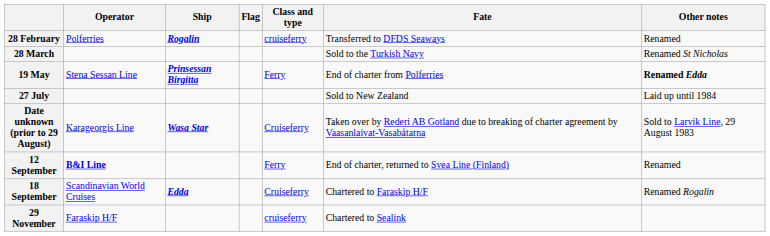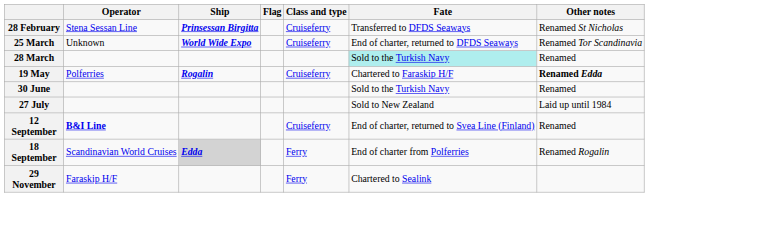28 February | Operator: Polferries -> Stena Sessan Line
28 February | Ship: Rogalin -> Prinsessan Birgitta
28 February | Class and type: cruiseferry -> Cruiseferry
28 February | Other notes: Renamed -> Renamed St Nicholas
+ row: 25 March | Unknown | World Wide Expo | Cruiseferry | End of charter, returned to DFDS Seaways | Renamed Tor Scandinavia
28 March | Fate: no background -> paleturquoise background
28 March | Other notes: Renamed St Nicholas -> Renamed
19 May | Operator: Stena Sessan Line -> Polferries
19 May | Ship: Prinsessan Birgitta -> Rogalin
19 May | Class and type: Ferry -> Cruiseferry
19 May | Fate: End of charter from Polferries -> Chartered to Faraskip H/F
+ row: 30 June | Sold to the Turkish Navy | Renamed
- row: Date unknown (prior to 29 August) | Karageorgis Line | Wasa Star | Cruiseferry | Taken over by Rederi AB Gotland due to breaking of charter agreement by Vaasanlaivat-Vasabåtarna | Sold to Larvik Line, 29 August 1983
12 September | Class and type: Ferry -> Cruiseferry
18 September | Ship: no background -> lightgrey background
18 September | Class and type: Cruiseferry -> Ferry
18 September | Fate: Chartered to Faraskip H/F -> End of charter from Polferries
29 November | Class and type: cruiseferry -> Ferry
